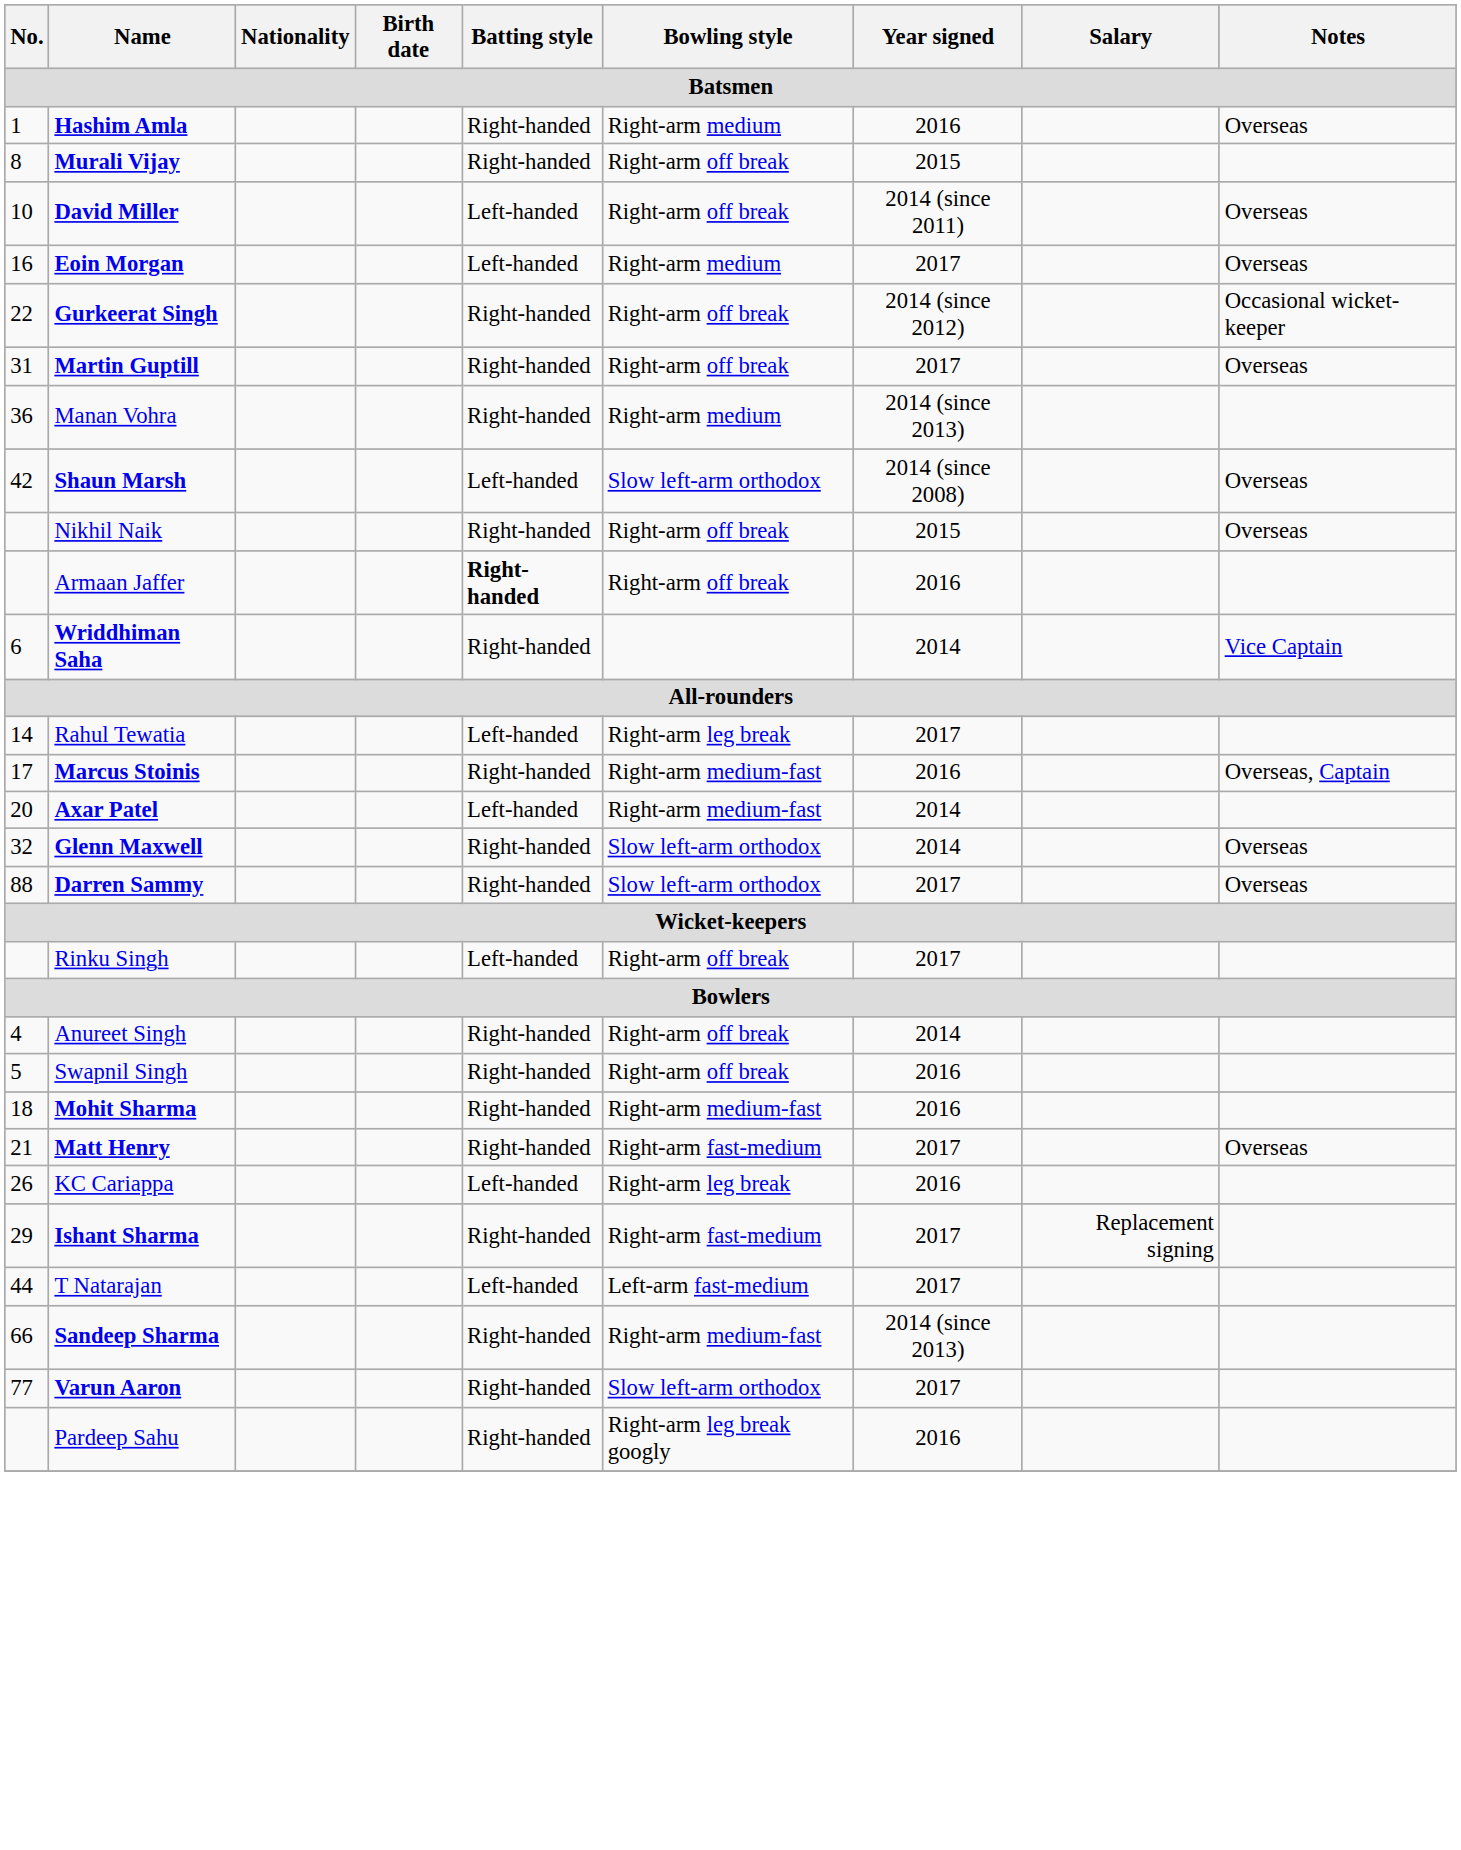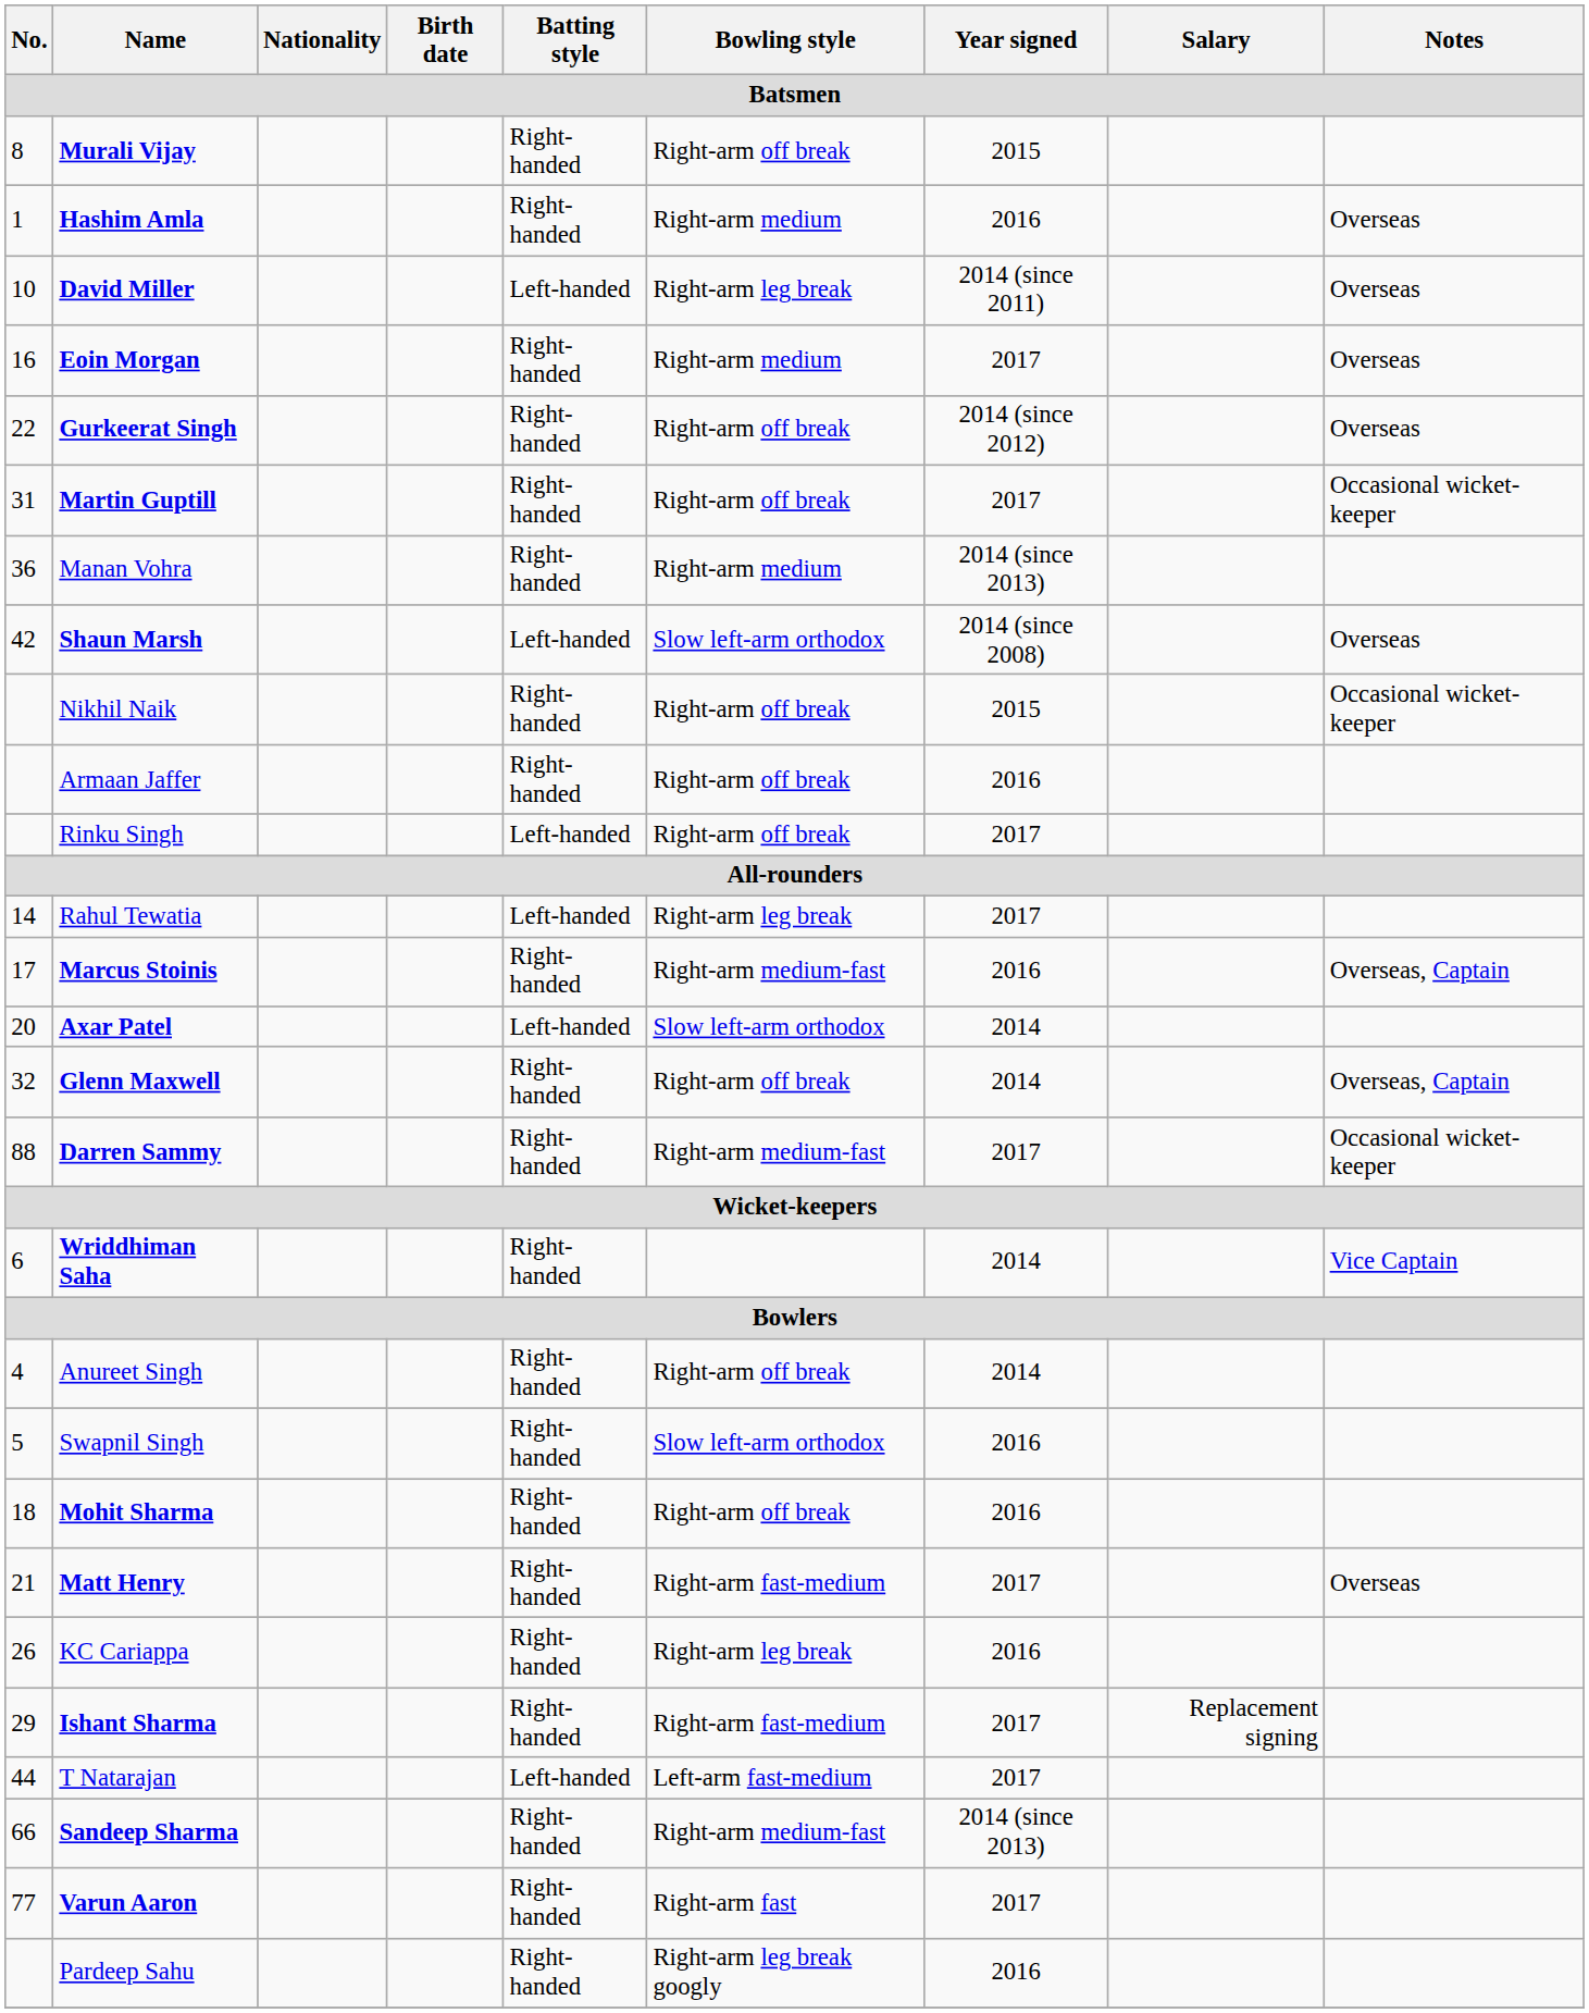rows swapped: Hashim Amla <-> Murali Vijay
David Miller | Bowling style: Right-arm off break -> Right-arm leg break
Eoin Morgan | Batting style: Left-handed -> Right-handed
Gurkeerat Singh | Notes: Occasional wicket-keeper -> Overseas
Martin Guptill | Notes: Overseas -> Occasional wicket-keeper
Nikhil Naik | Notes: Overseas -> Occasional wicket-keeper
Armaan Jaffer | Batting style: bold -> normal
rows swapped: Rinku Singh <-> Wriddhiman Saha
Axar Patel | Bowling style: Right-arm medium-fast -> Slow left-arm orthodox
Glenn Maxwell | Bowling style: Slow left-arm orthodox -> Right-arm off break
Glenn Maxwell | Notes: Overseas -> Overseas, Captain
Darren Sammy | Bowling style: Slow left-arm orthodox -> Right-arm medium-fast
Darren Sammy | Notes: Overseas -> Occasional wicket-keeper
Swapnil Singh | Bowling style: Right-arm off break -> Slow left-arm orthodox
Mohit Sharma | Bowling style: Right-arm medium-fast -> Right-arm off break
KC Cariappa | Batting style: Left-handed -> Right-handed
Varun Aaron | Bowling style: Slow left-arm orthodox -> Right-arm fast
